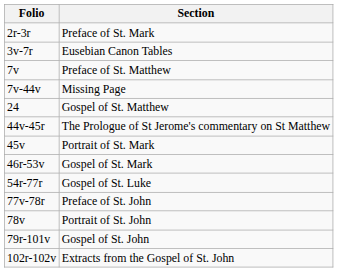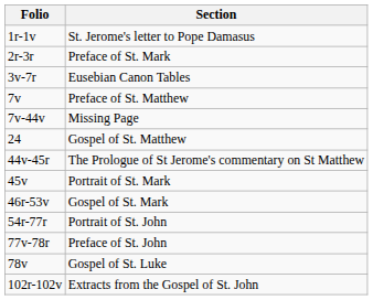+ row: 1r-1v | St. Jerome's letter to Pope Damasus
54r-77r | Section: Gospel of St. Luke -> Portrait of St. John
78v | Section: Portrait of St. John -> Gospel of St. Luke
- row: 79r-101v | Gospel of St. John
